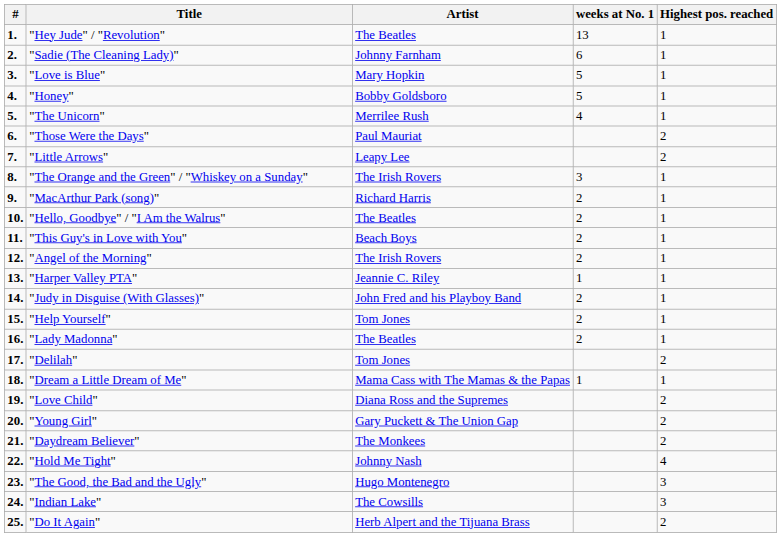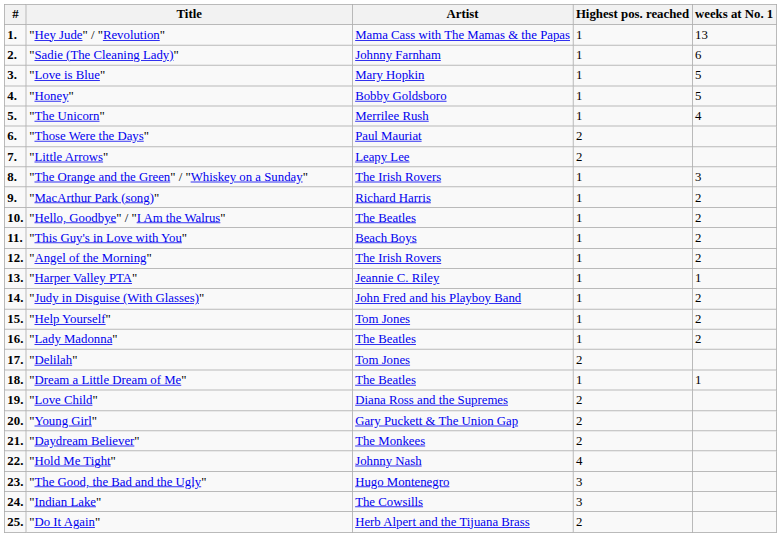columns swapped: Highest pos. reached <-> weeks at No. 1
"Hey Jude" / "Revolution" | Artist: The Beatles -> Mama Cass with The Mamas & the Papas
"Dream a Little Dream of Me" | Artist: Mama Cass with The Mamas & the Papas -> The Beatles
